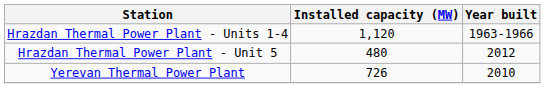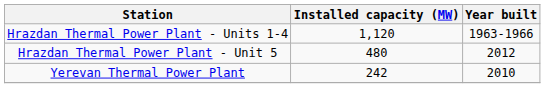Yerevan Thermal Power Plant | Installed capacity (MW): 726 -> 242
